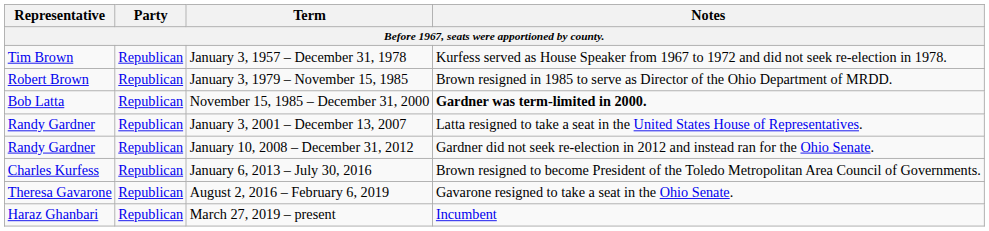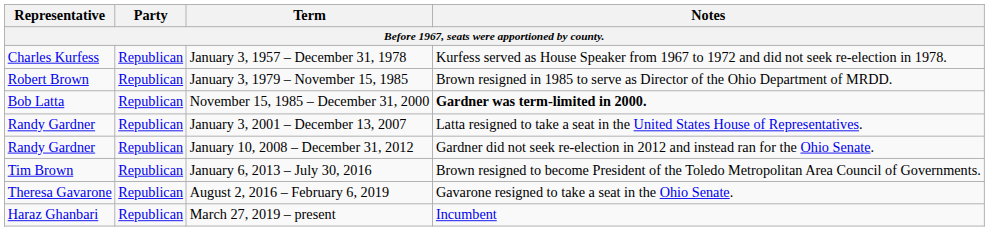January 3, 1957 – December 31, 1978 | Representative: Tim Brown -> Charles Kurfess
January 6, 2013 – July 30, 2016 | Representative: Charles Kurfess -> Tim Brown
